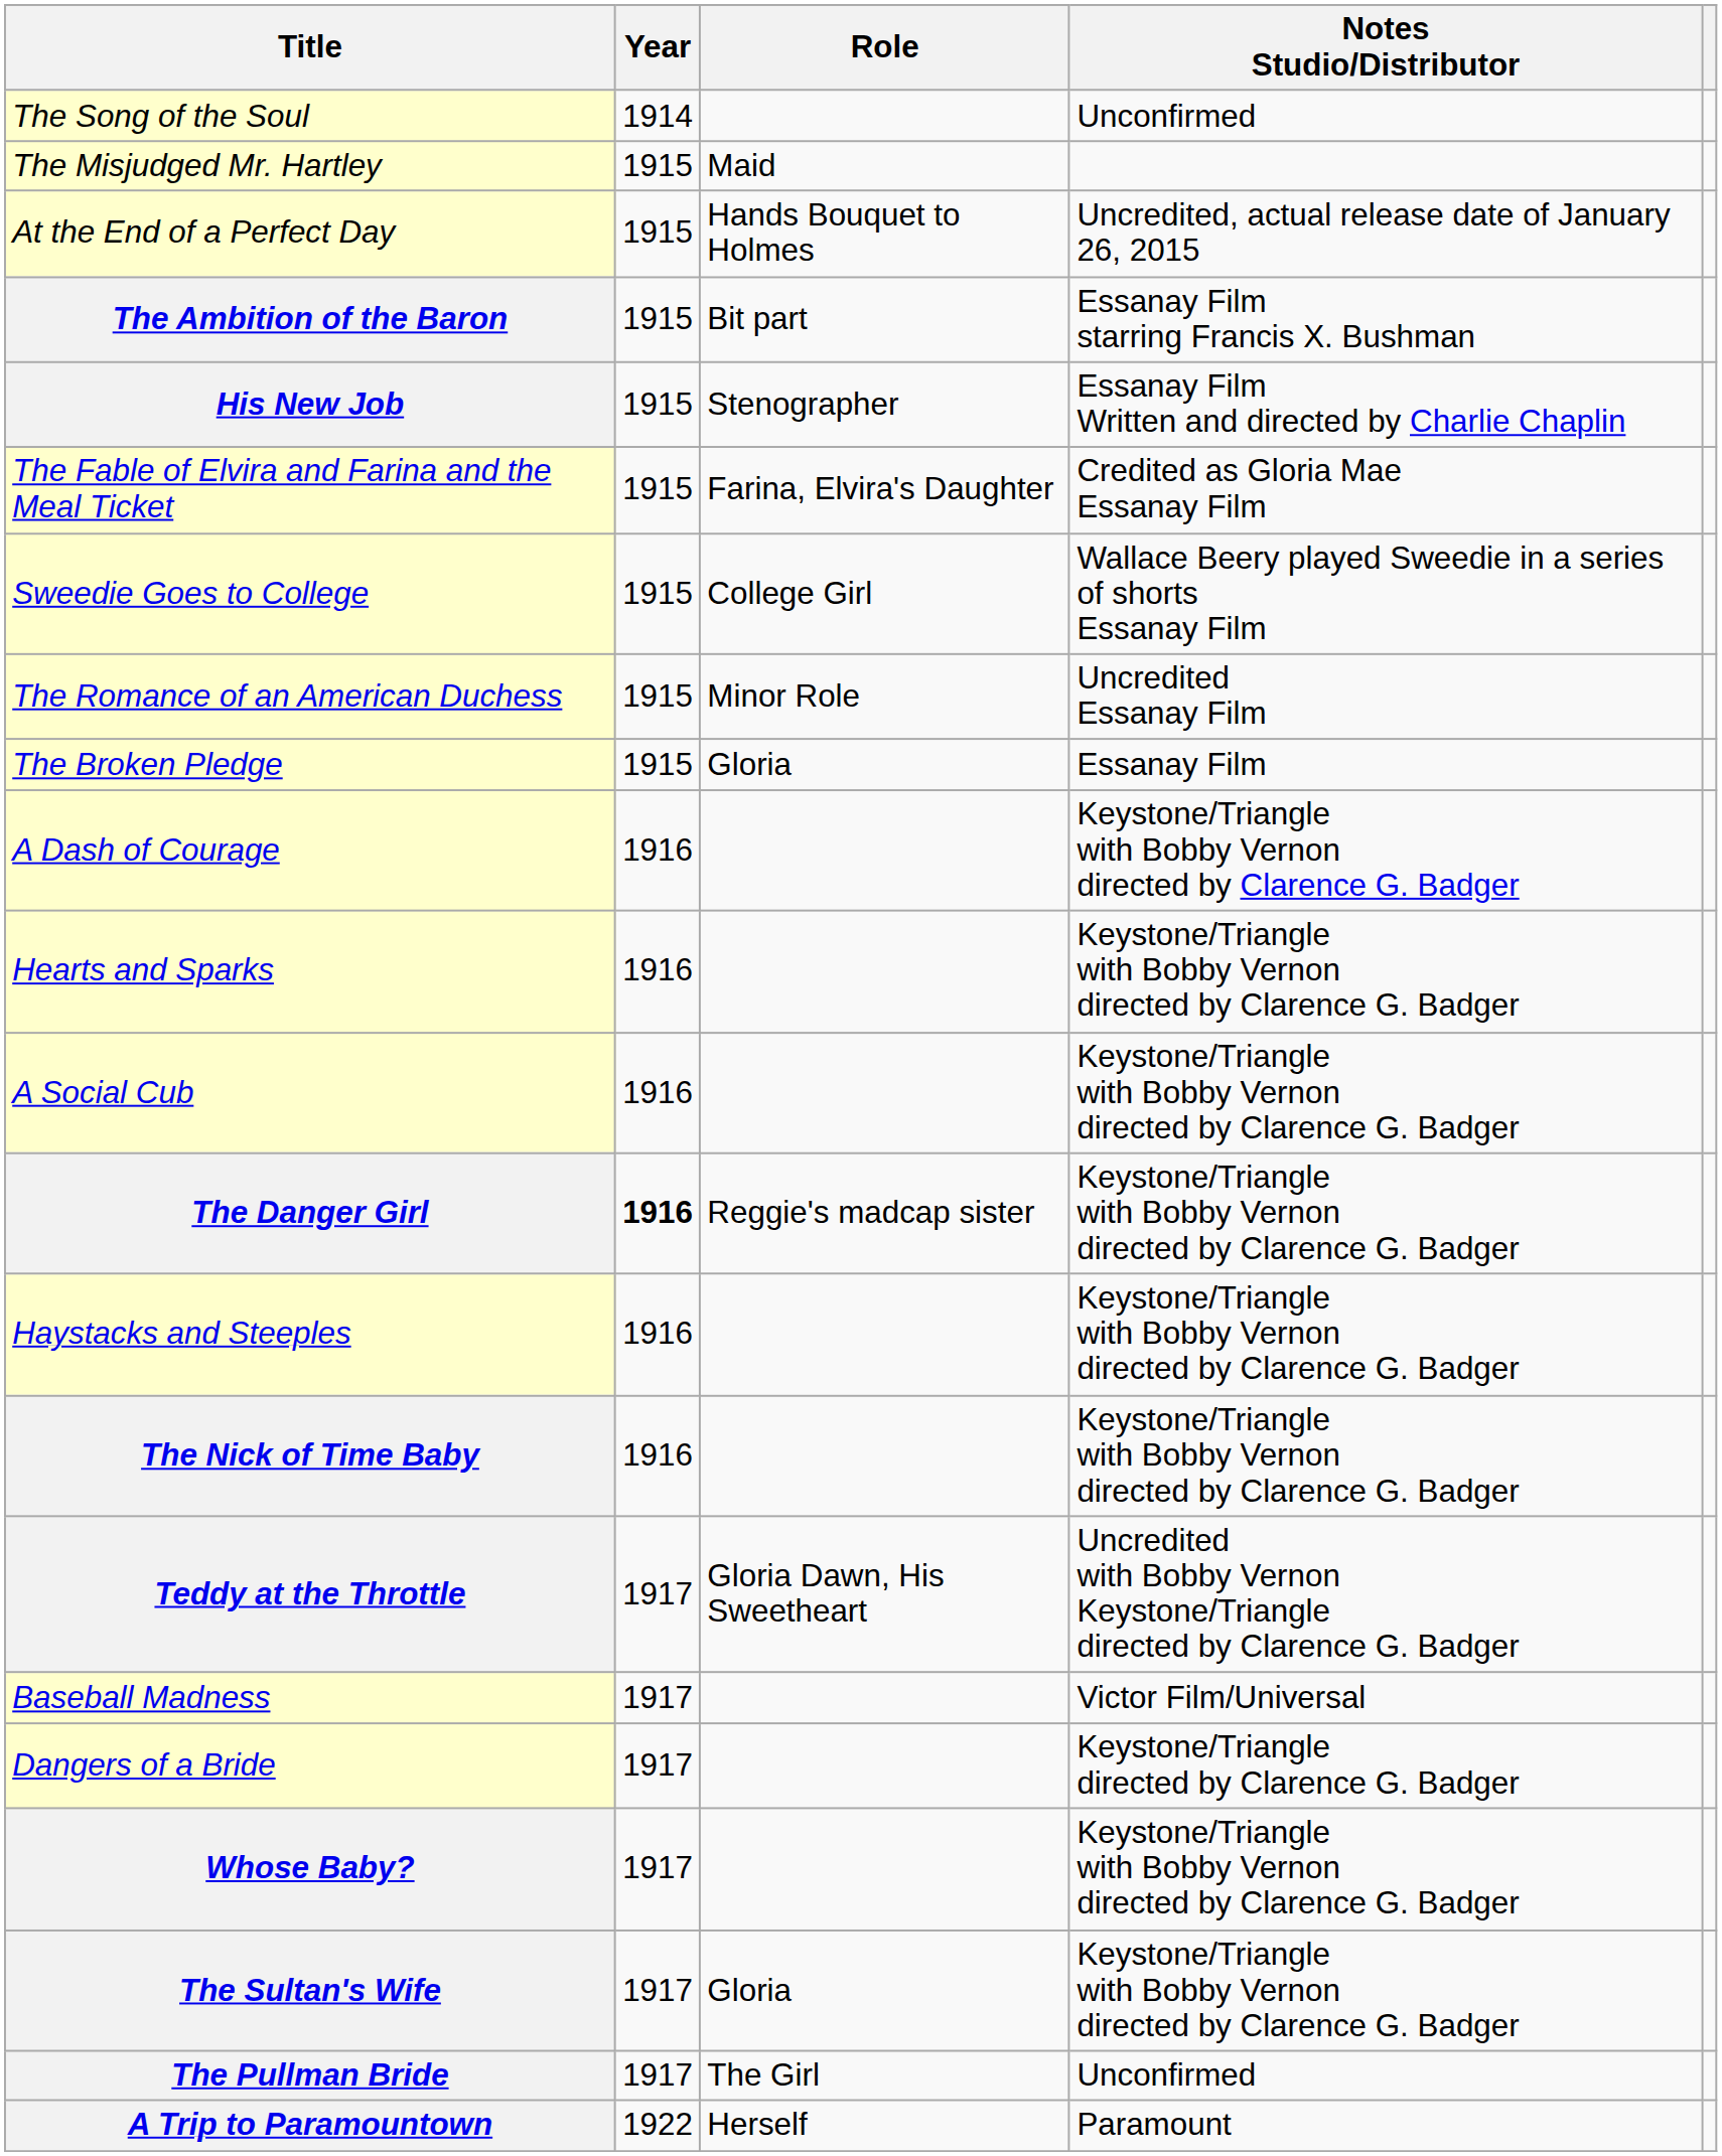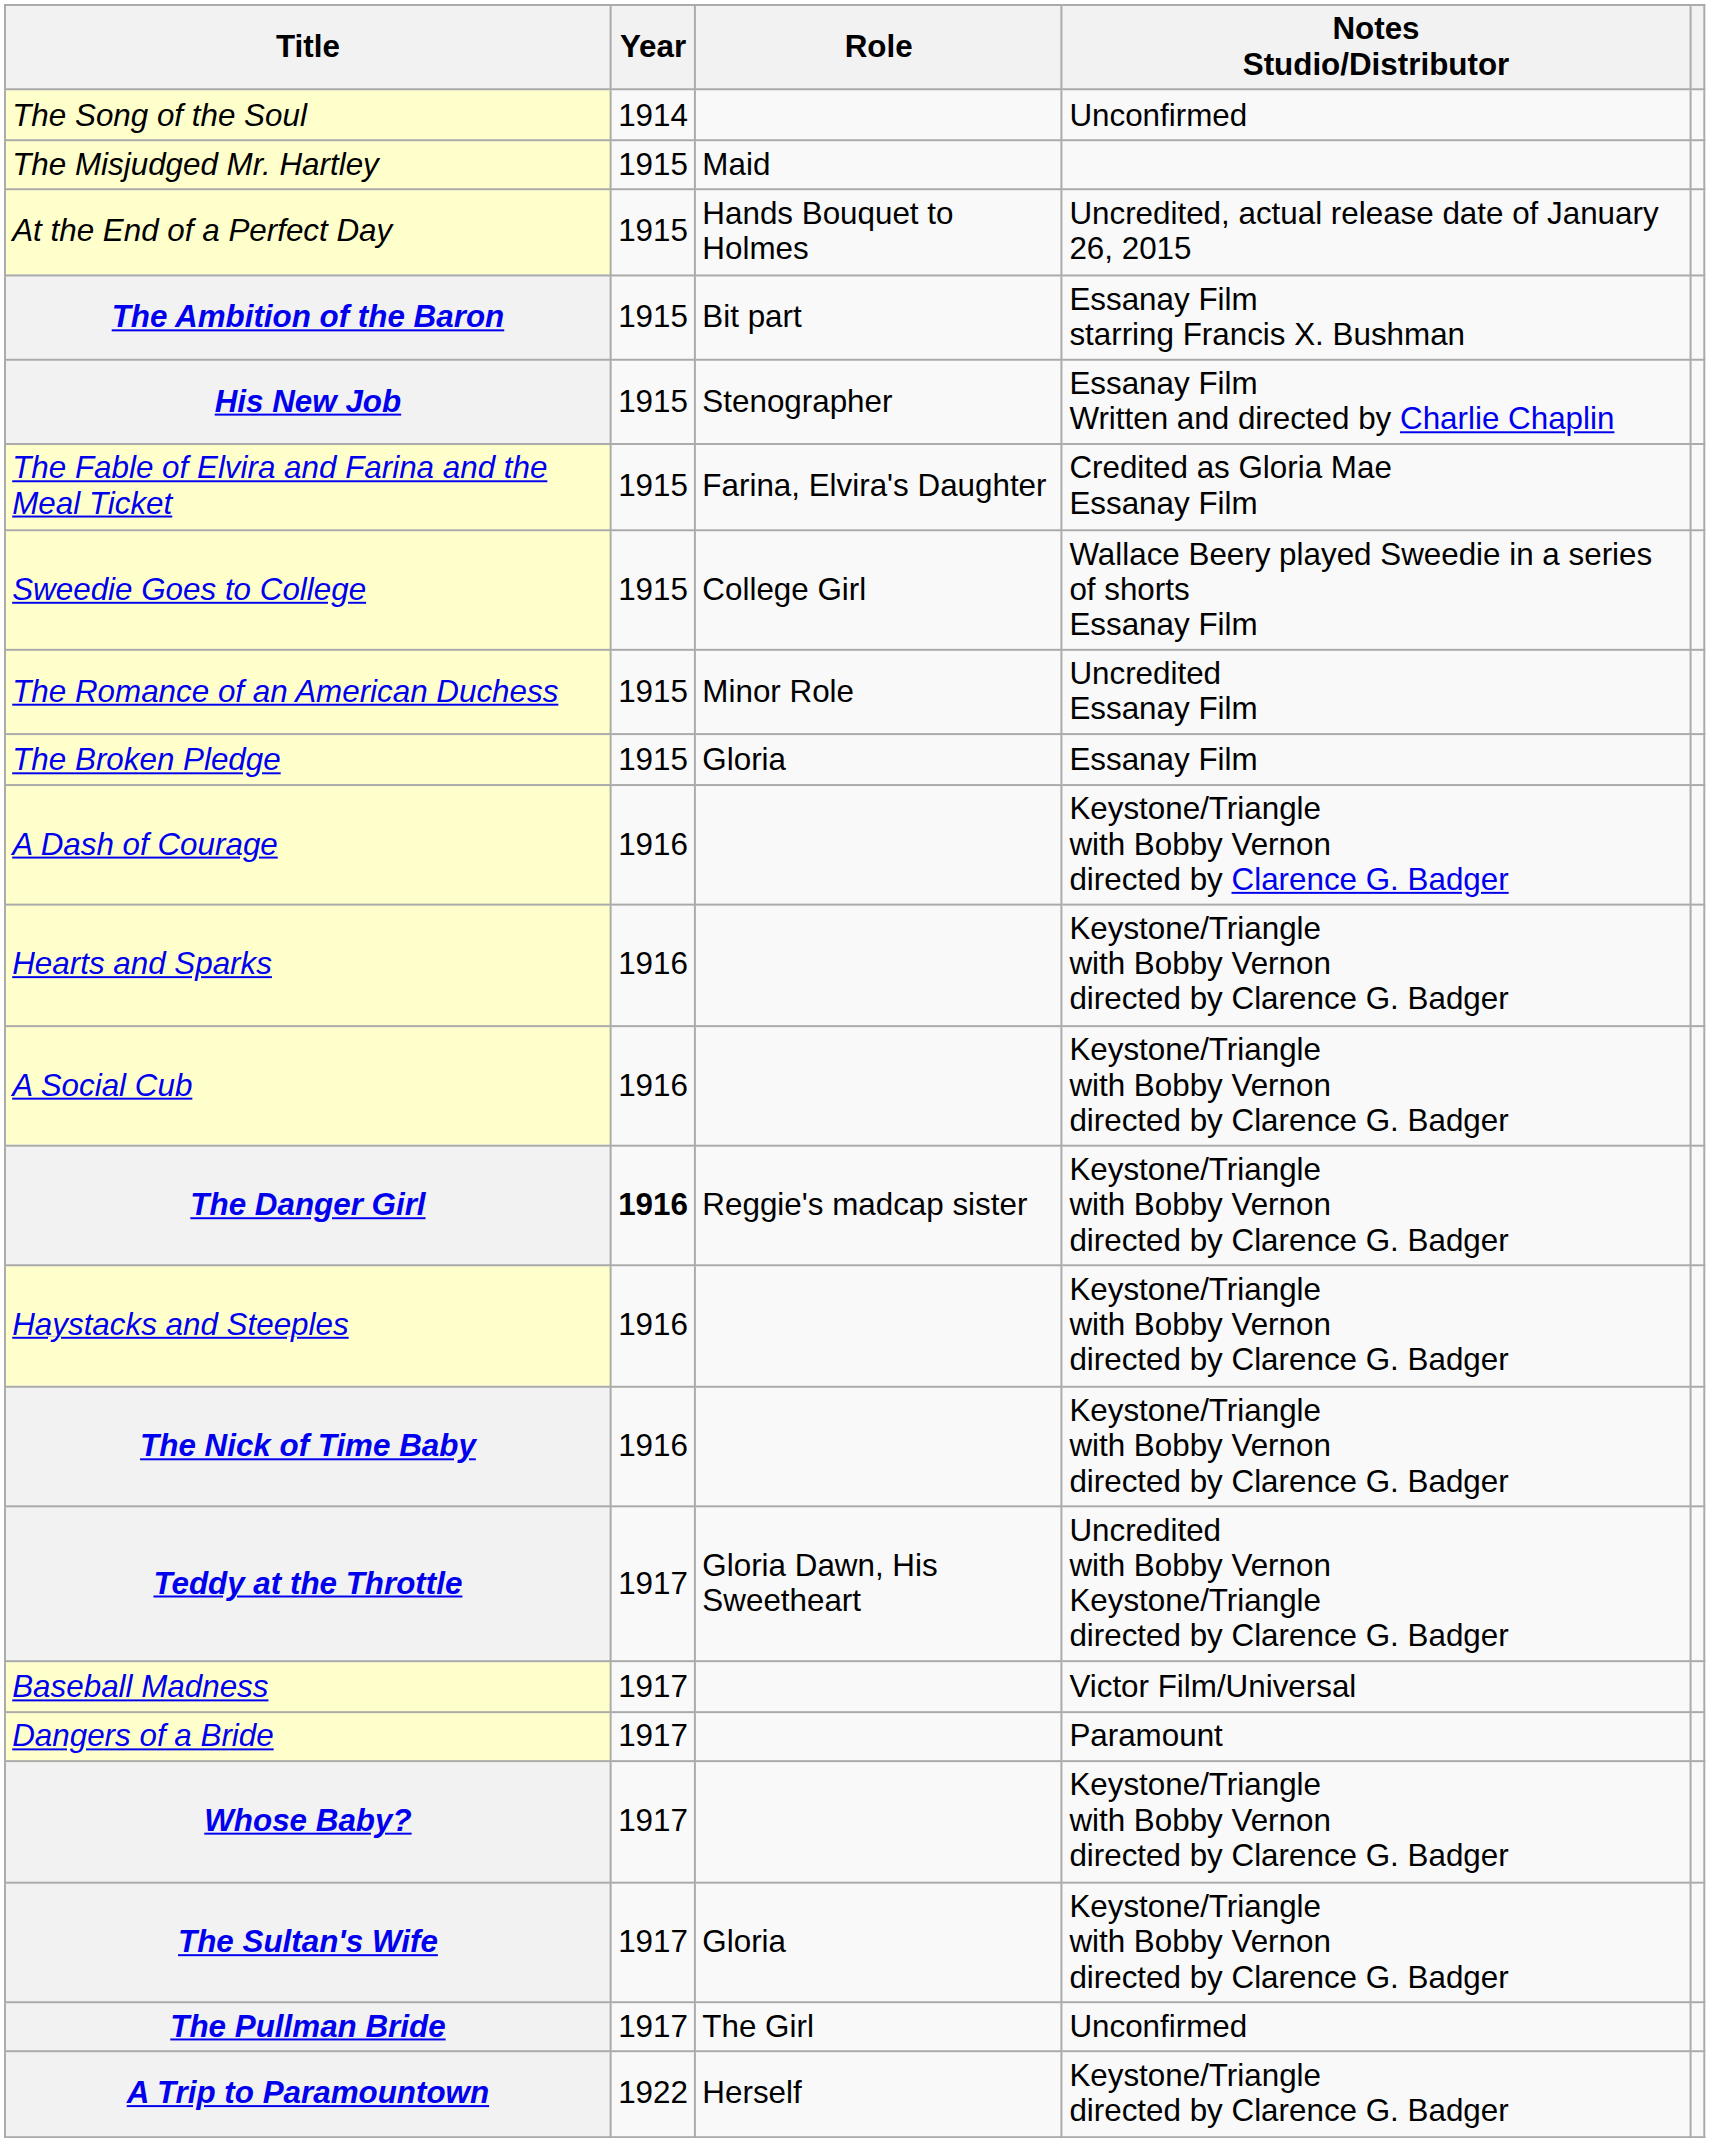Dangers of a Bride | Notes Studio/Distributor: Keystone/Triangle directed by Clarence G. Badger -> Paramount
A Trip to Paramountown | Notes Studio/Distributor: Paramount -> Keystone/Triangle directed by Clarence G. Badger
